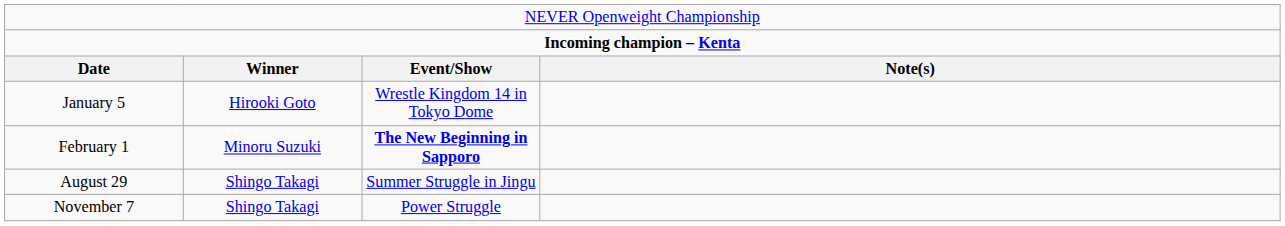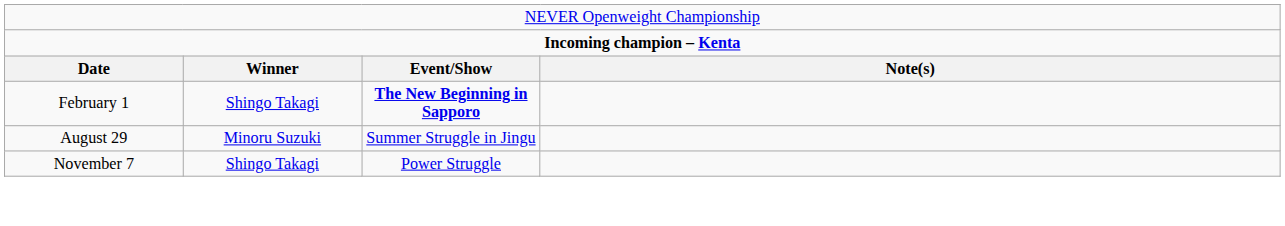- row: January 5 | Hirooki Goto | Wrestle Kingdom 14 in Tokyo Dome
February 1 | column 2: Minoru Suzuki -> Shingo Takagi
August 29 | column 2: Shingo Takagi -> Minoru Suzuki
